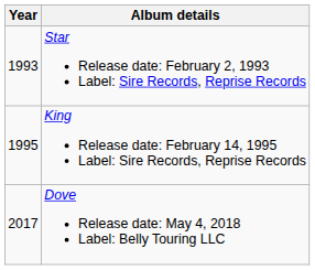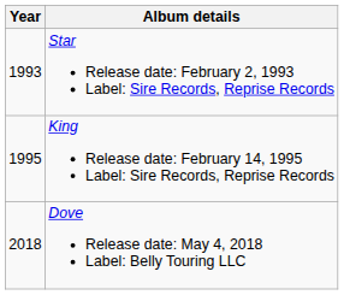Dove Release date: May 4, 2018 Label: Belly Touring LLC | Year: 2017 -> 2018
